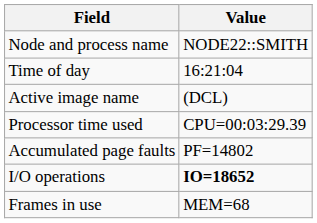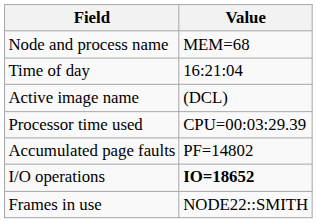Node and process name | Value: NODE22::SMITH -> MEM=68
Frames in use | Value: MEM=68 -> NODE22::SMITH
